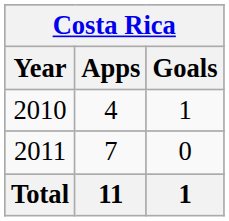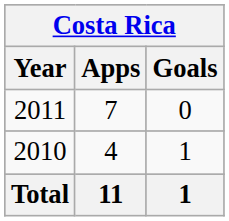rows swapped: 2010 <-> 2011
